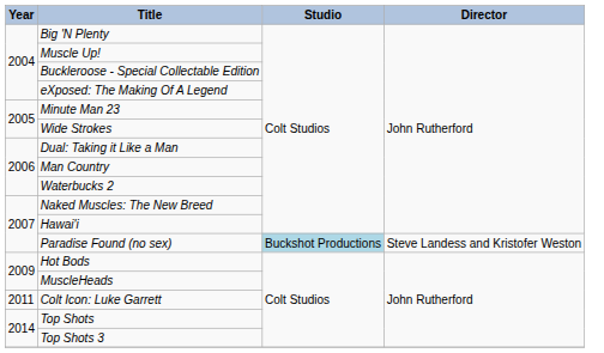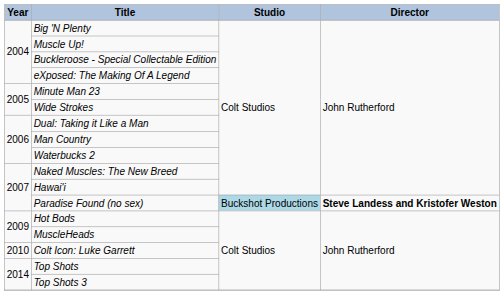Paradise Found (no sex) | Director: normal -> bold
Colt Icon: Luke Garrett | Year: 2011 -> 2010
